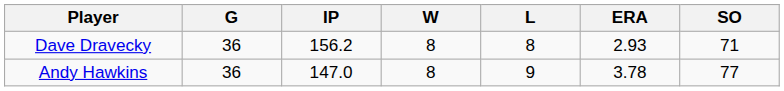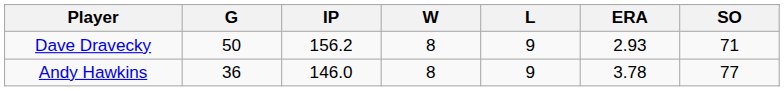Dave Dravecky | G: 36 -> 50
Dave Dravecky | L: 8 -> 9
Andy Hawkins | IP: 147.0 -> 146.0
